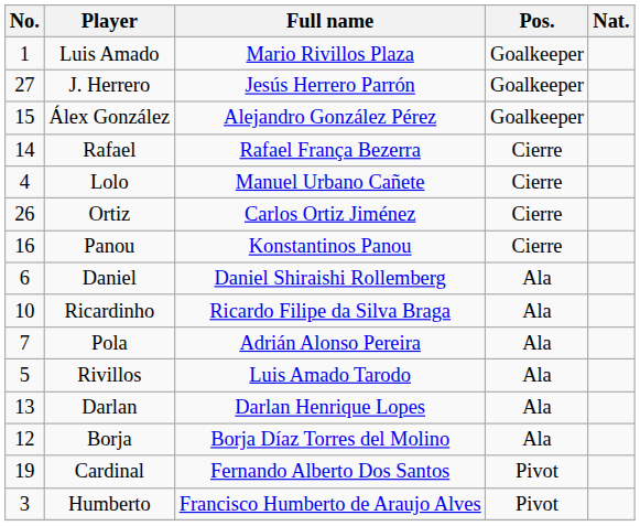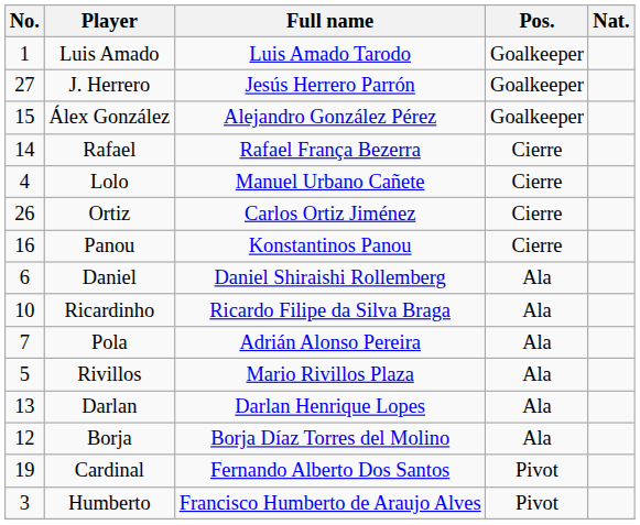Luis Amado | Full name: Mario Rivillos Plaza -> Luis Amado Tarodo
Rivillos | Full name: Luis Amado Tarodo -> Mario Rivillos Plaza
